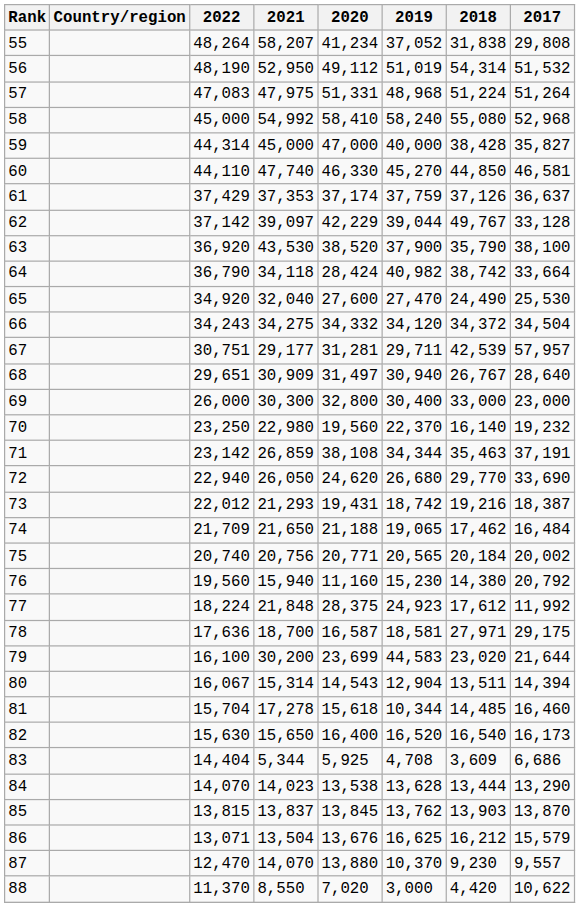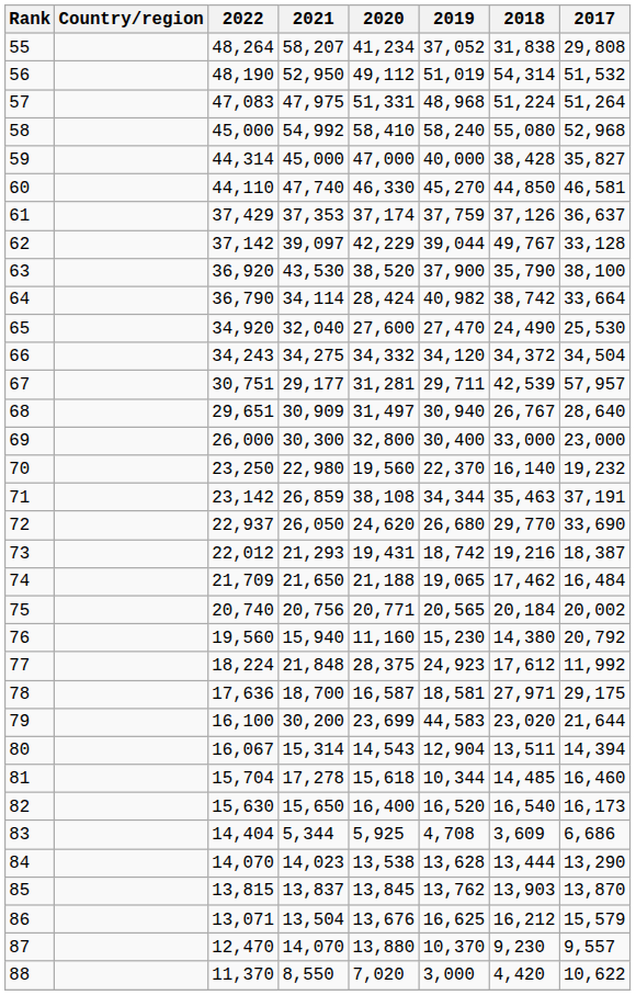64 | 2021: 34,118 -> 34,114
72 | 2022: 22,940 -> 22,937
